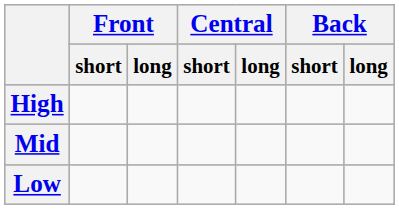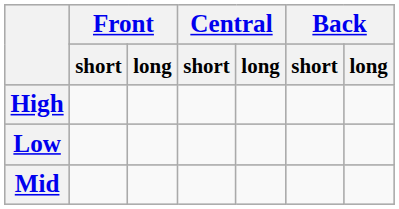rows swapped: Mid <-> Low
